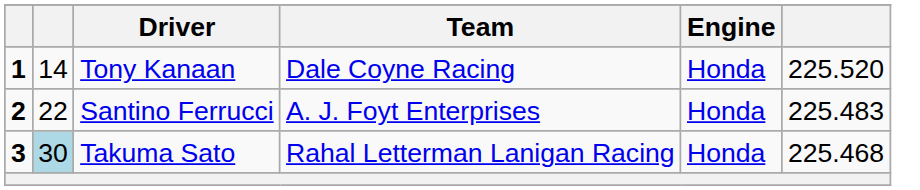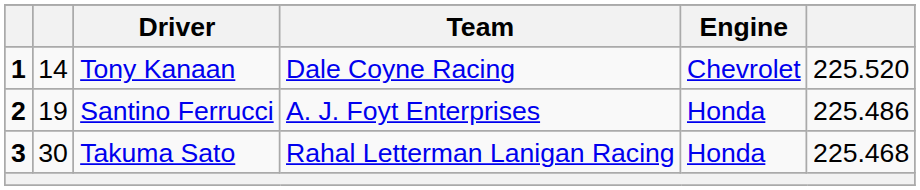Tony Kanaan | Engine: Honda -> Chevrolet
Santino Ferrucci | column 2: 22 -> 19
Santino Ferrucci | column 6: 225.483 -> 225.486
Takuma Sato | column 2: lightblue background -> no background
